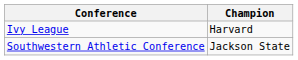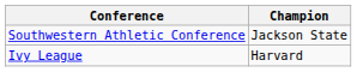rows swapped: Ivy League <-> Southwestern Athletic Conference
